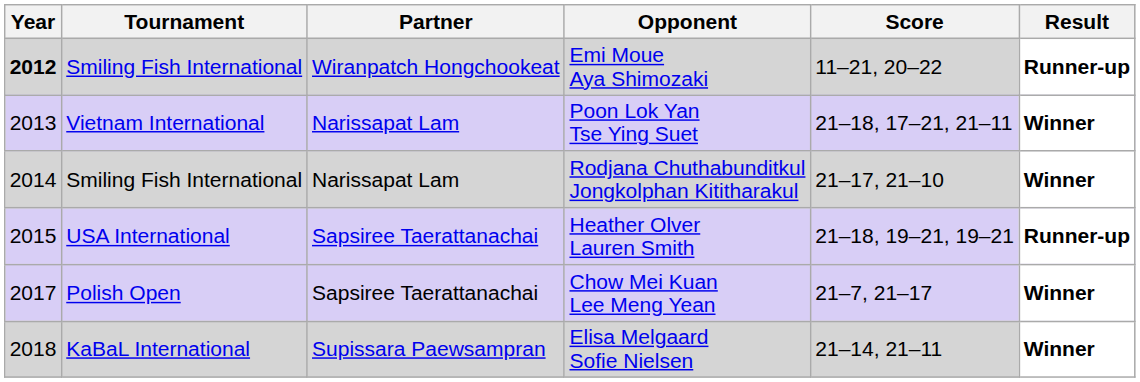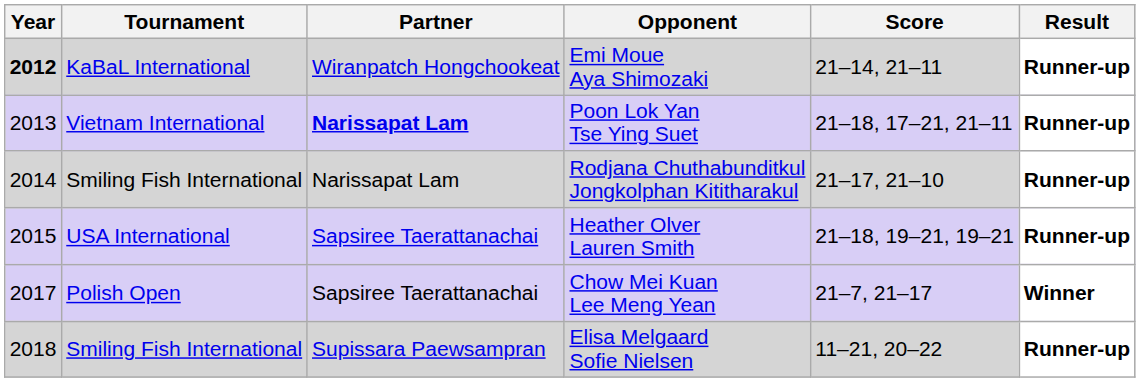Emi Moue Aya Shimozaki | Tournament: Smiling Fish International -> KaBaL International
Emi Moue Aya Shimozaki | Score: 11–21, 20–22 -> 21–14, 21–11
Poon Lok Yan Tse Ying Suet | Partner: normal -> bold
Poon Lok Yan Tse Ying Suet | Result: Winner -> Runner-up
Rodjana Chuthabunditkul Jongkolphan Kititharakul | Result: Winner -> Runner-up
Elisa Melgaard Sofie Nielsen | Tournament: KaBaL International -> Smiling Fish International
Elisa Melgaard Sofie Nielsen | Score: 21–14, 21–11 -> 11–21, 20–22
Elisa Melgaard Sofie Nielsen | Result: Winner -> Runner-up
